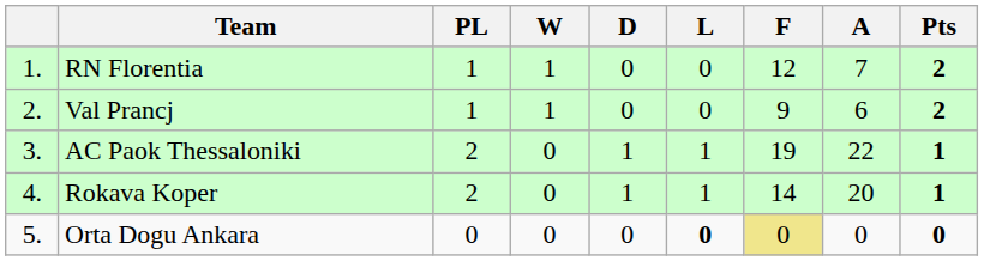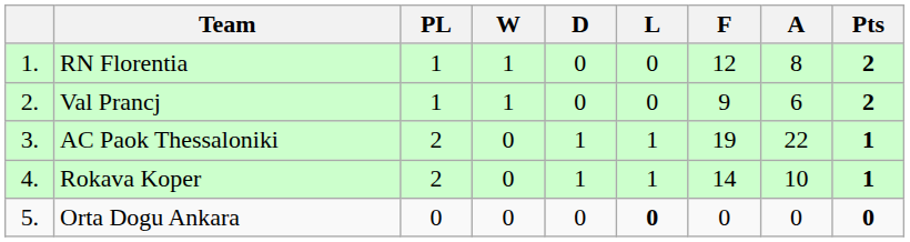RN Florentia | A: 7 -> 8
Rokava Koper | A: 20 -> 10
Orta Dogu Ankara | F: khaki background -> no background
